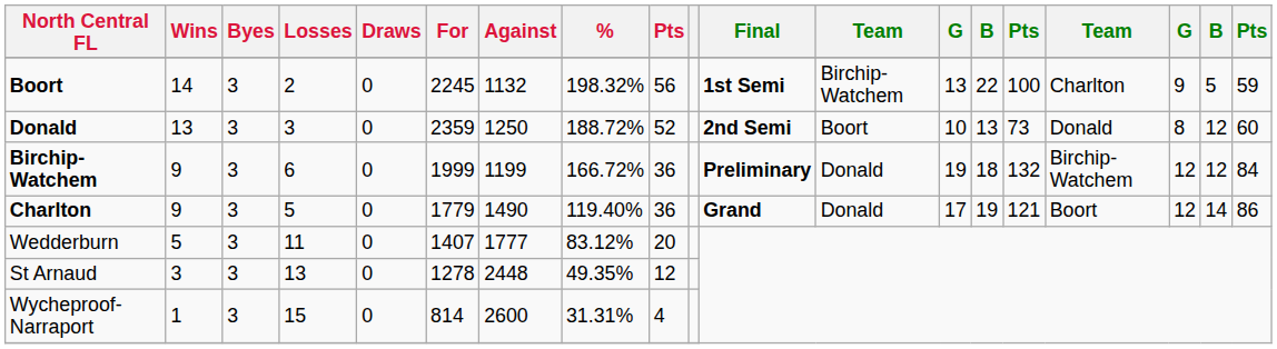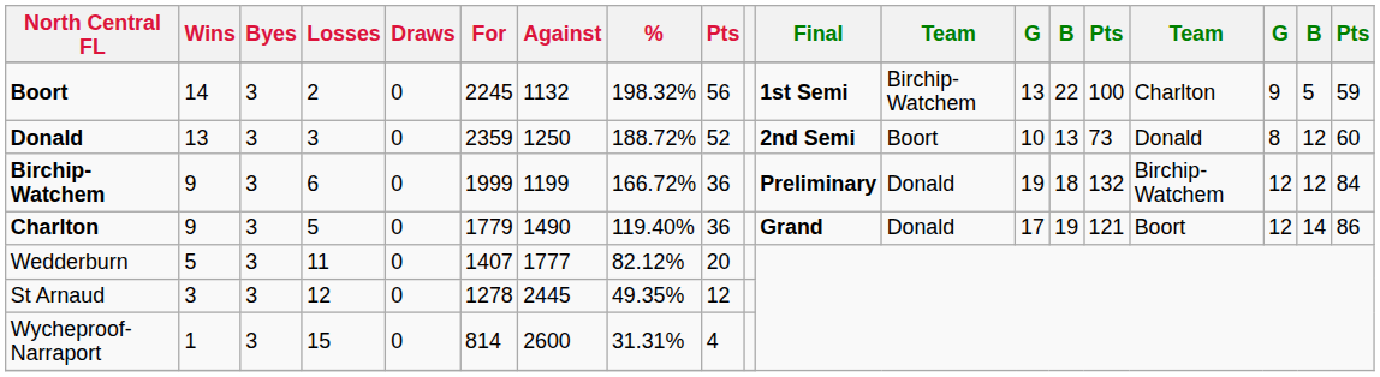Wedderburn | %: 83.12% -> 82.12%
St Arnaud | Losses: 13 -> 12
St Arnaud | Against: 2448 -> 2445
